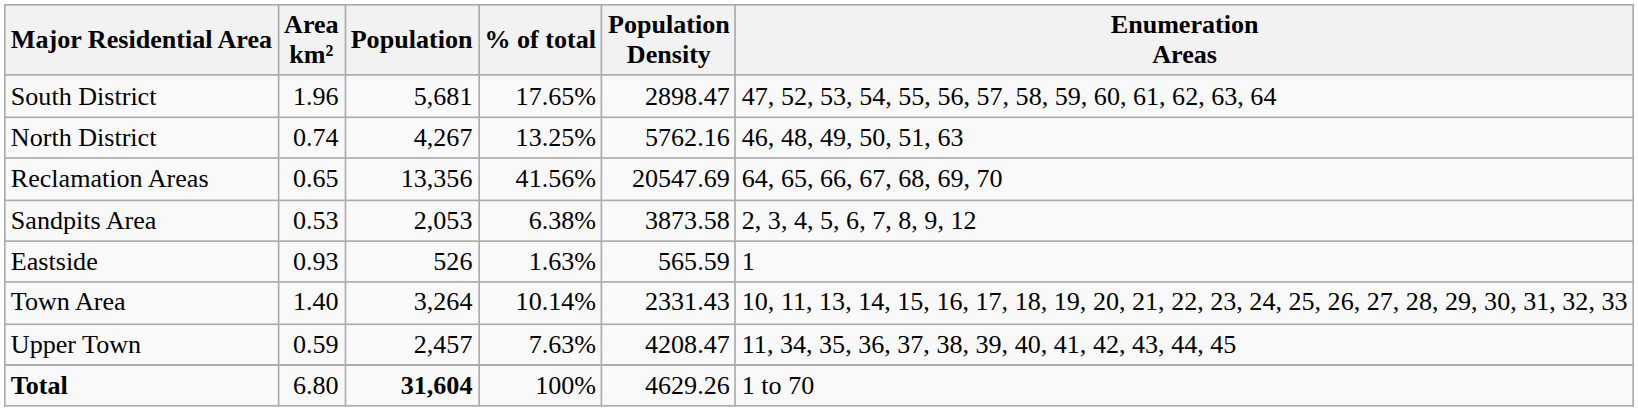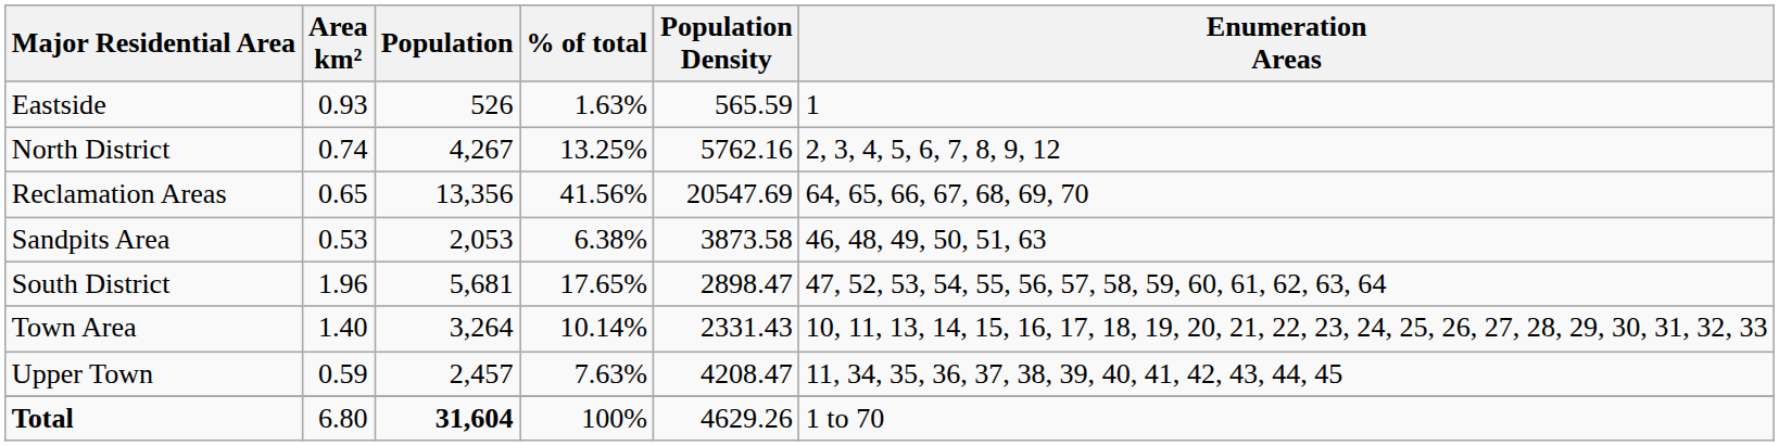rows swapped: Eastside <-> South District
North District | Enumeration Areas: 46, 48, 49, 50, 51, 63 -> 2, 3, 4, 5, 6, 7, 8, 9, 12
Sandpits Area | Enumeration Areas: 2, 3, 4, 5, 6, 7, 8, 9, 12 -> 46, 48, 49, 50, 51, 63
